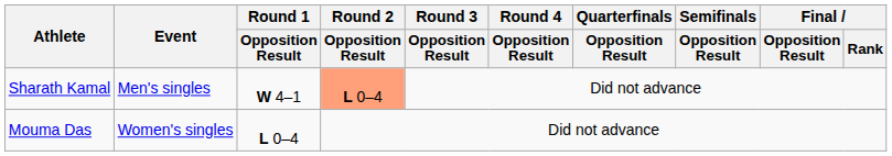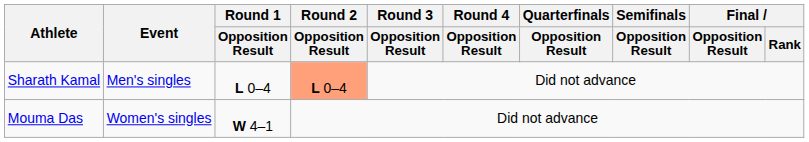Sharath Kamal | Round 1 / Opposition Result: W 4–1 -> L 0–4
Mouma Das | Round 1 / Opposition Result: L 0–4 -> W 4–1
